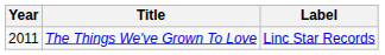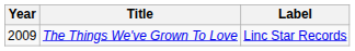The Things We've Grown To Love | Year: 2011 -> 2009
